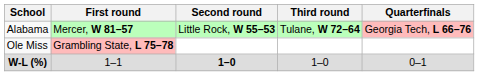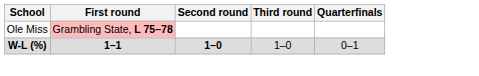- row: Alabama | Mercer, W 81–57 | Little Rock, W 55–53 | Tulane, W 72–64 | Georgia Tech, L 66–76
W-L (%) | First round: normal -> bold
